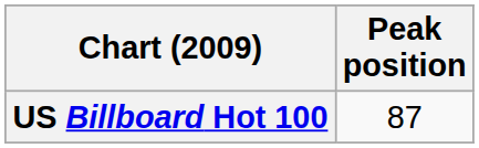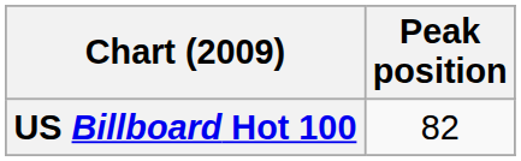US Billboard Hot 100 | Peak position: 87 -> 82
